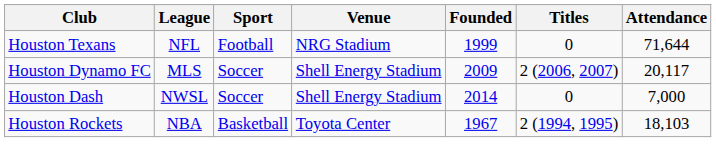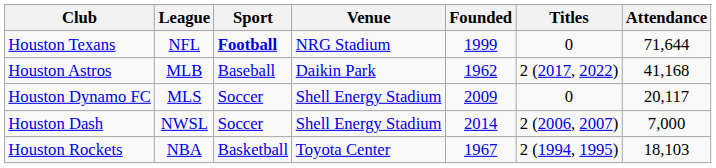Houston Texans | Sport: normal -> bold
+ row: Houston Astros | MLB | Baseball | Daikin Park | 1962 | 2 (2017, 2022) | 41,168
Houston Dynamo FC | Titles: 2 (2006, 2007) -> 0
Houston Dash | Titles: 0 -> 2 (2006, 2007)
